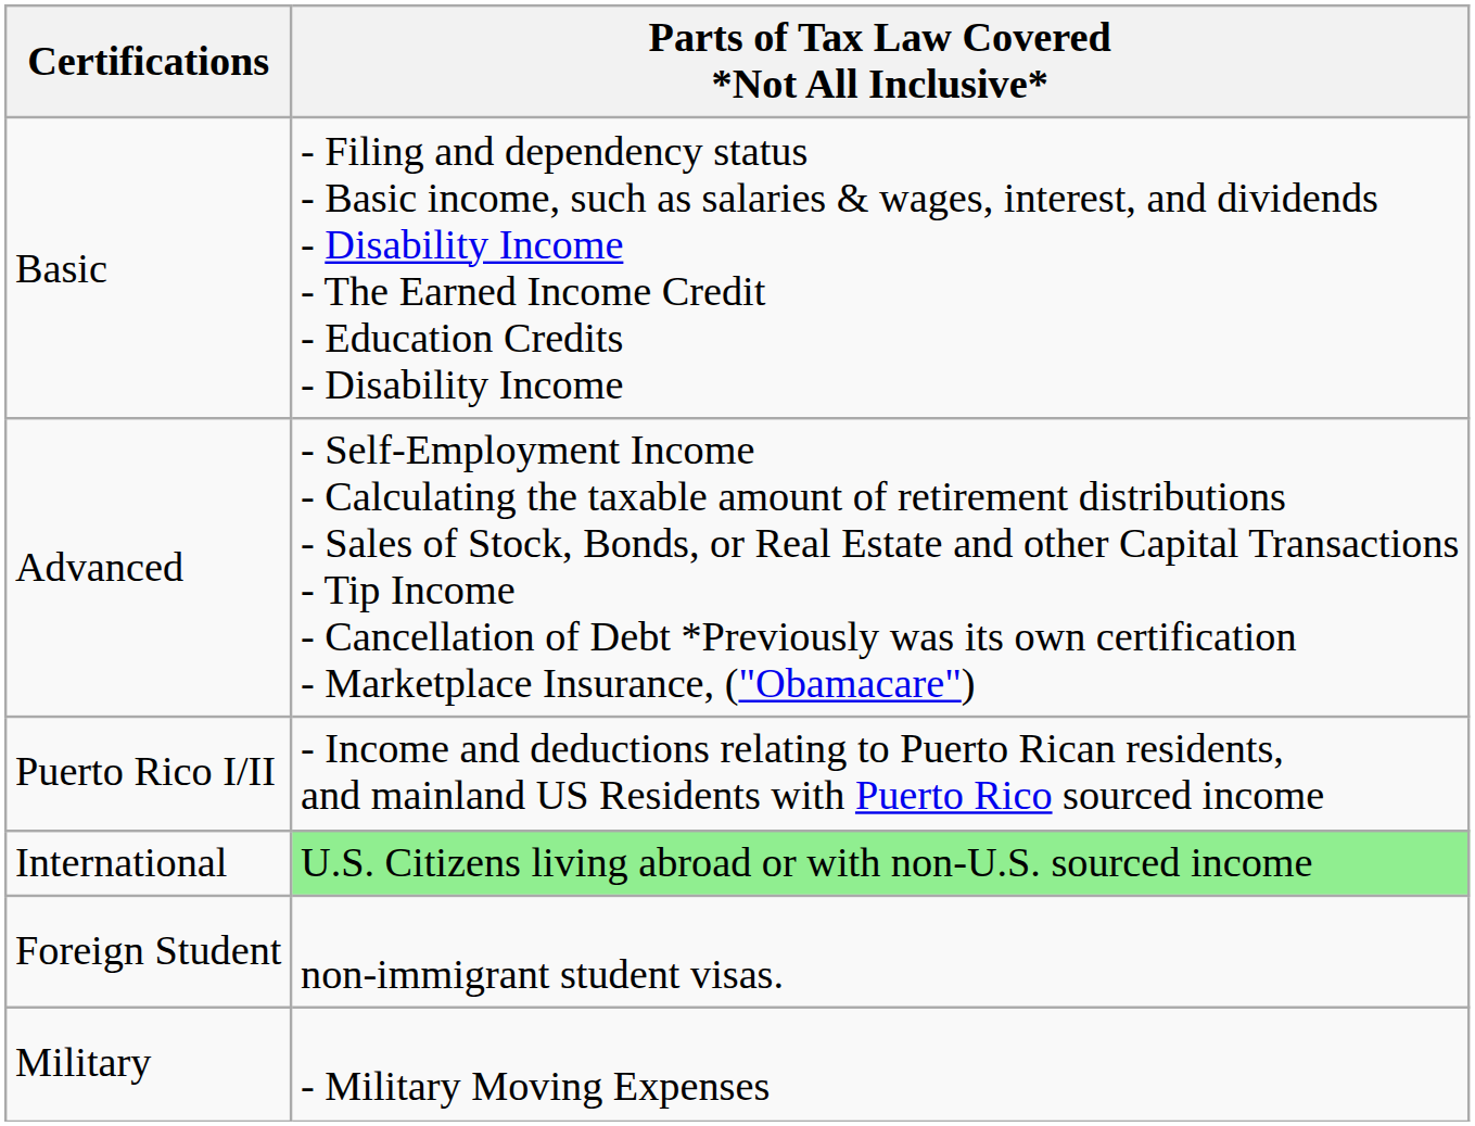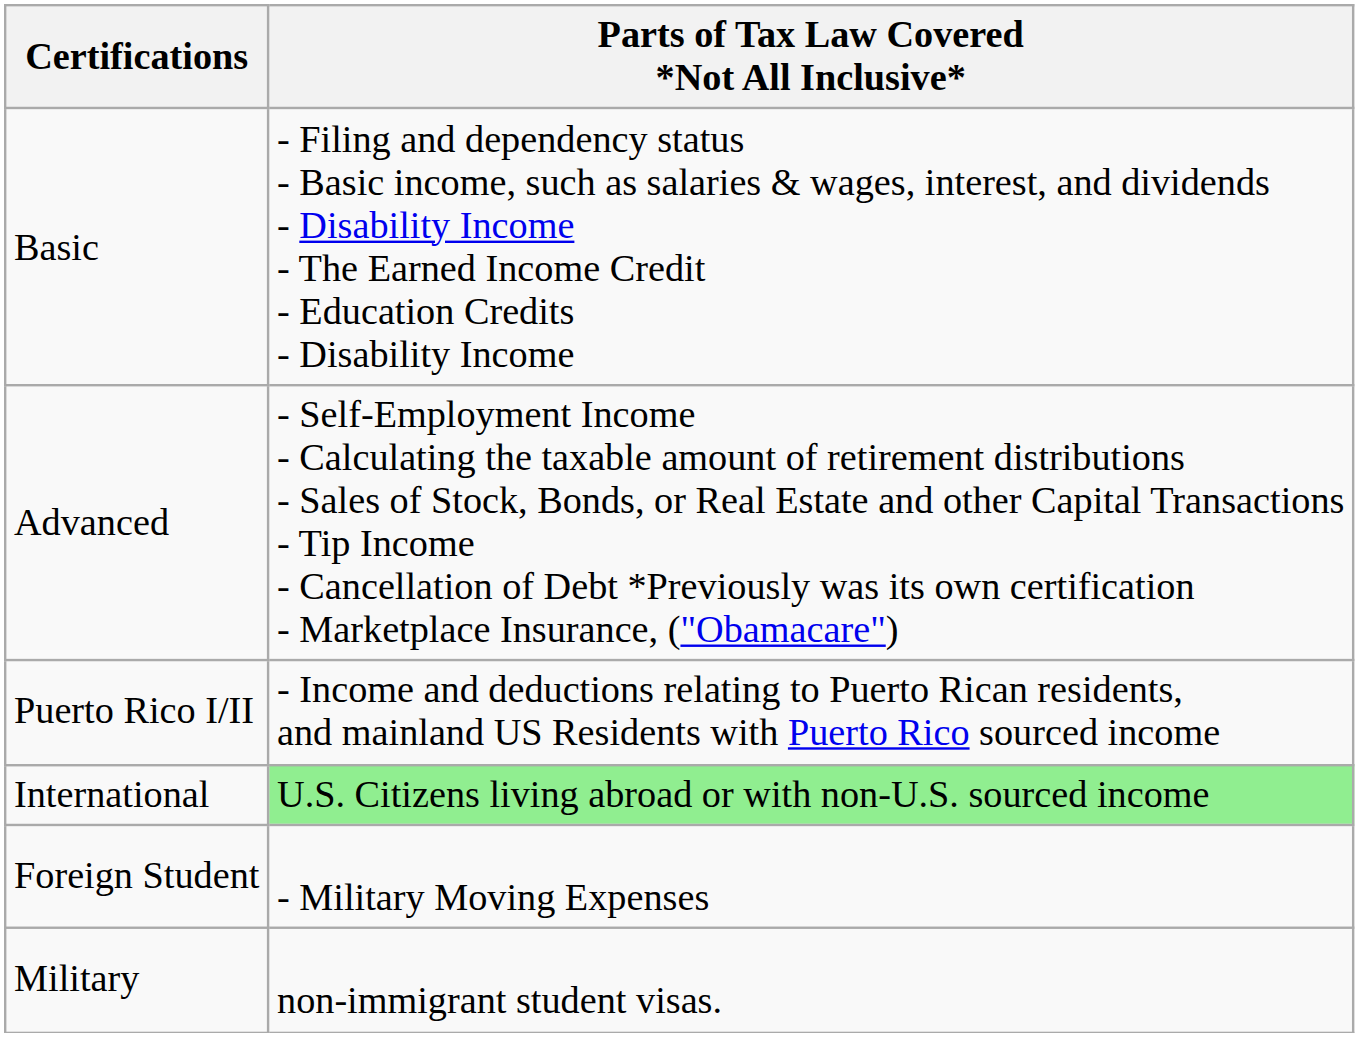Foreign Student | Parts of Tax Law Covered *Not All Inclusive*: non-immigrant student visas. -> - Military Moving Expenses
Military | Parts of Tax Law Covered *Not All Inclusive*: - Military Moving Expenses -> non-immigrant student visas.
